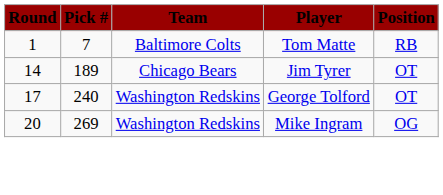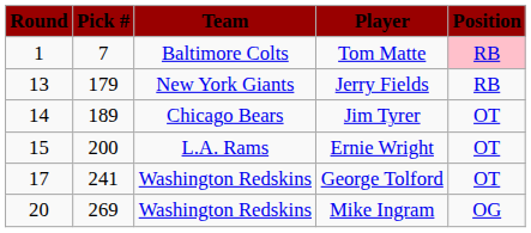Tom Matte | Position: no background -> pink background
+ row: 13 | 179 | New York Giants | Jerry Fields | RB
+ row: 15 | 200 | L.A. Rams | Ernie Wright | OT
George Tolford | Pick #: 240 -> 241
